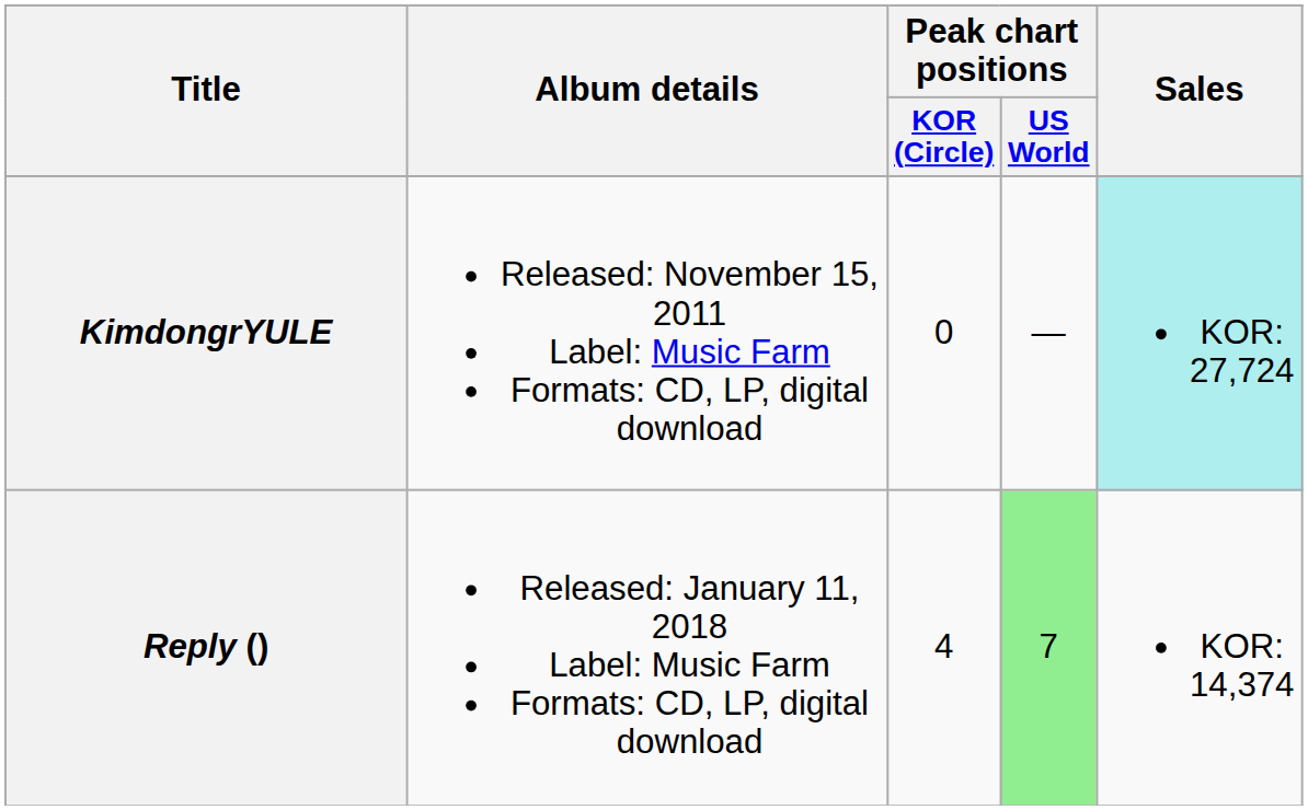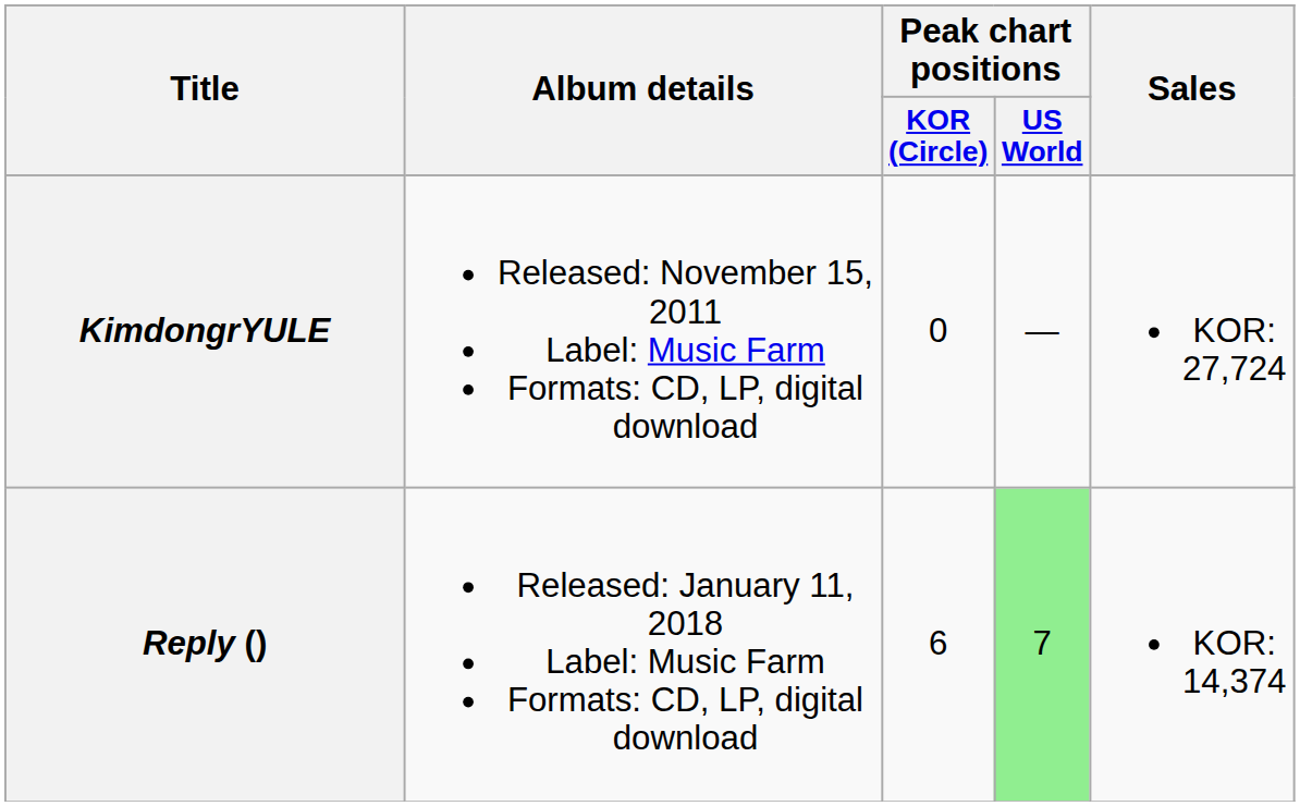KimdongrYULE | Sales: paleturquoise background -> no background
Reply () | Peak chart positions / KOR (Circle): 4 -> 6
